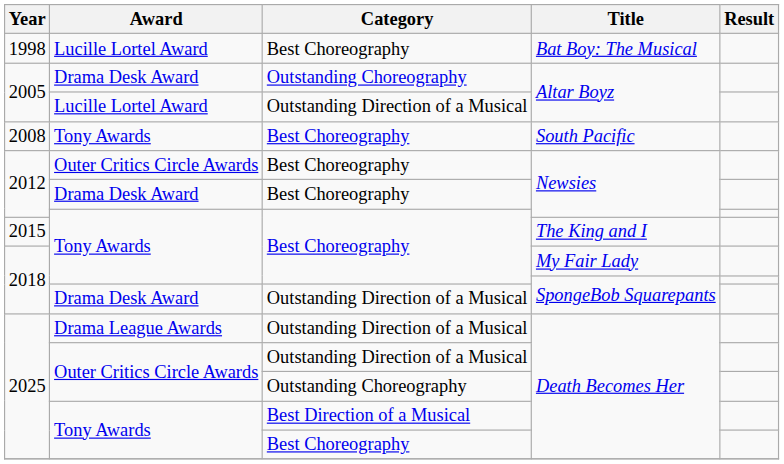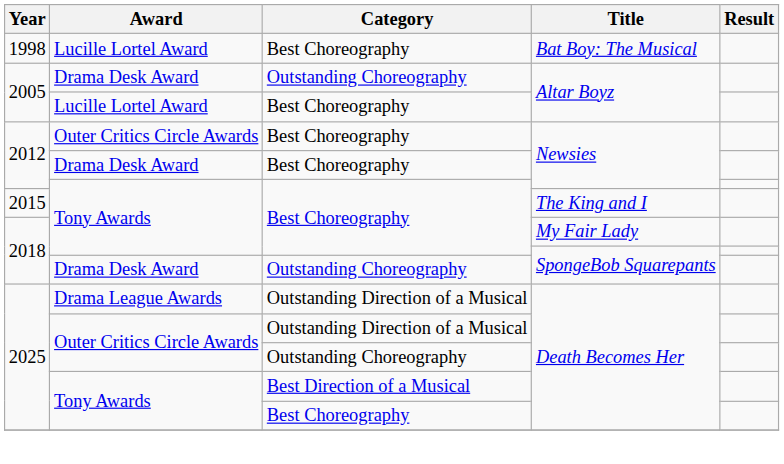Lucille Lortel Award / Altar Boyz | Category: Outstanding Direction of a Musical -> Best Choreography
- row: 2008 | Tony Awards | Best Choreography | South Pacific
Drama Desk Award / SpongeBob Squarepants | Category: Outstanding Direction of a Musical -> Outstanding Choreography
